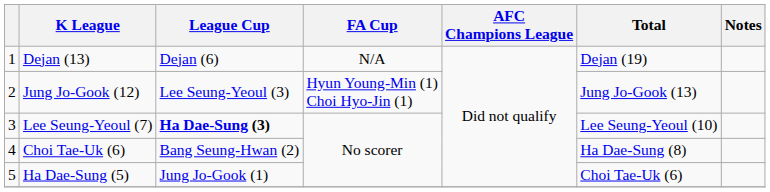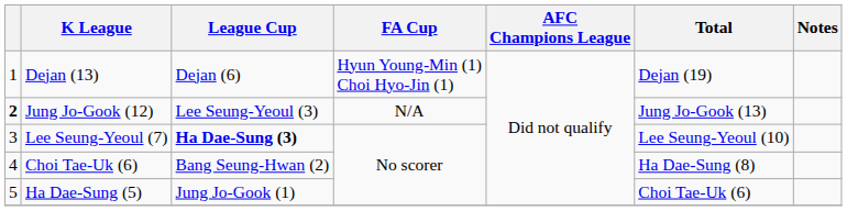Dejan (13) | FA Cup: N/A -> Hyun Young-Min (1) Choi Hyo-Jin (1)
Jung Jo-Gook (12) | column 1: normal -> bold
Jung Jo-Gook (12) | FA Cup: Hyun Young-Min (1) Choi Hyo-Jin (1) -> N/A
